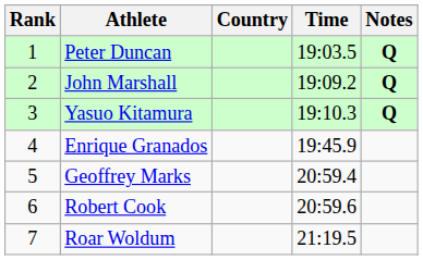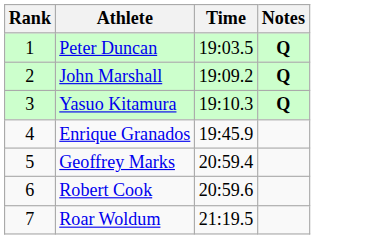- column: Country
